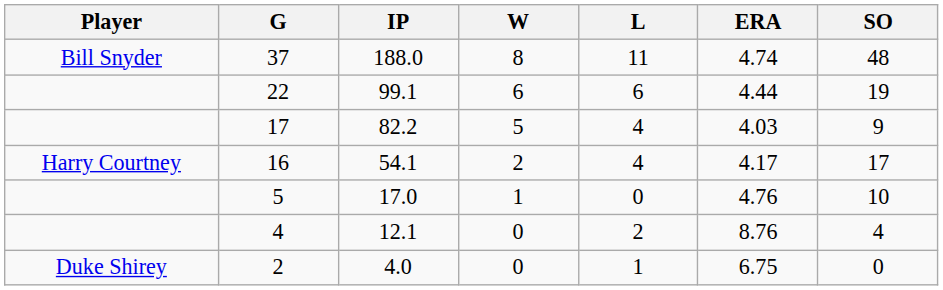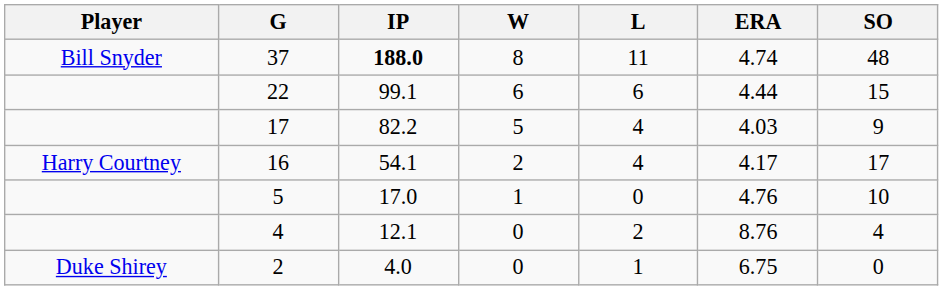37 | IP: normal -> bold
22 | SO: 19 -> 15
